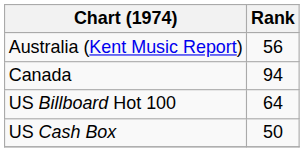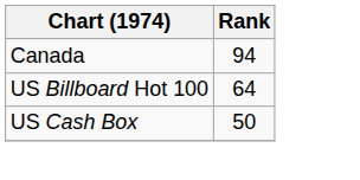- row: Australia (Kent Music Report) | 56
